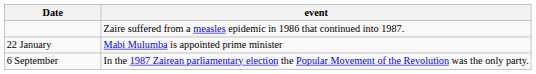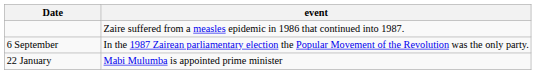rows swapped: 22 January <-> 6 September
